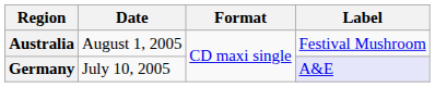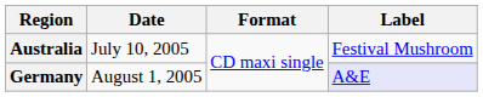Australia | Date: August 1, 2005 -> July 10, 2005
Germany | Date: July 10, 2005 -> August 1, 2005
